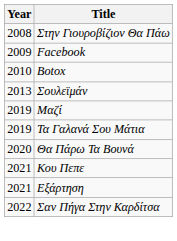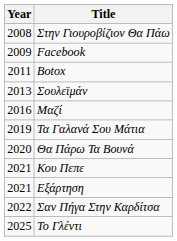Botox | Year: 2010 -> 2011
Μαζί | Year: 2019 -> 2016
+ row: 2025 | Το Γλέντι
